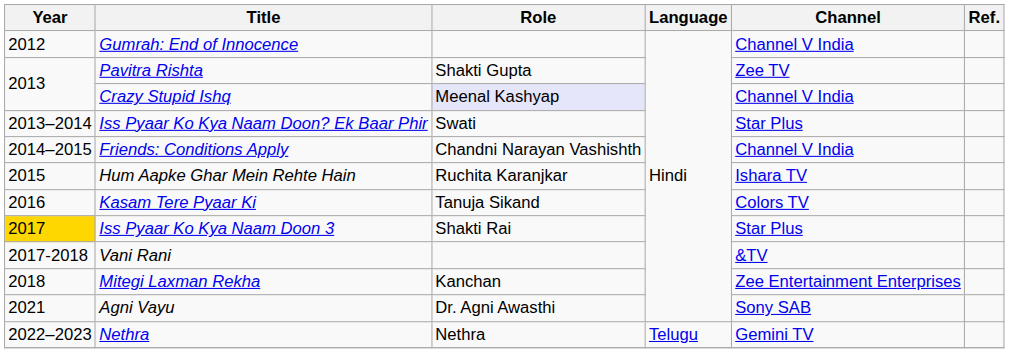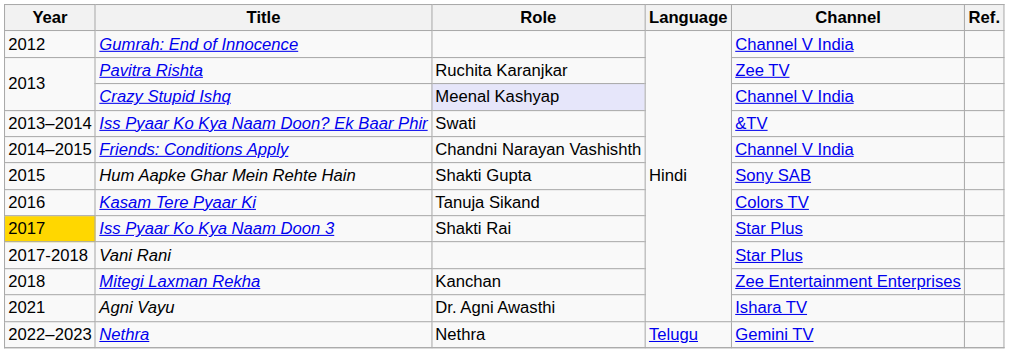Pavitra Rishta | Role: Shakti Gupta -> Ruchita Karanjkar
Iss Pyaar Ko Kya Naam Doon? Ek Baar Phir | Channel: Star Plus -> &TV
Hum Aapke Ghar Mein Rehte Hain | Role: Ruchita Karanjkar -> Shakti Gupta
Hum Aapke Ghar Mein Rehte Hain | Channel: Ishara TV -> Sony SAB
Vani Rani | Channel: &TV -> Star Plus
Agni Vayu | Channel: Sony SAB -> Ishara TV
